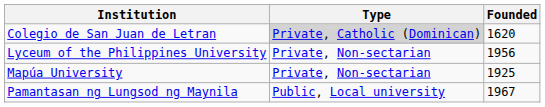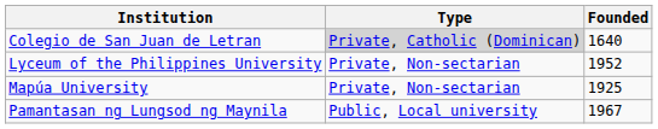Colegio de San Juan de Letran | Founded: 1620 -> 1640
Lyceum of the Philippines University | Founded: 1956 -> 1952
